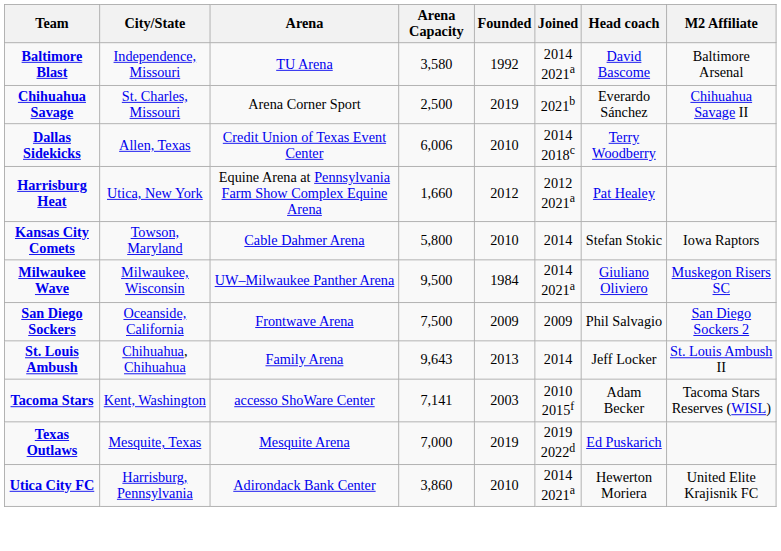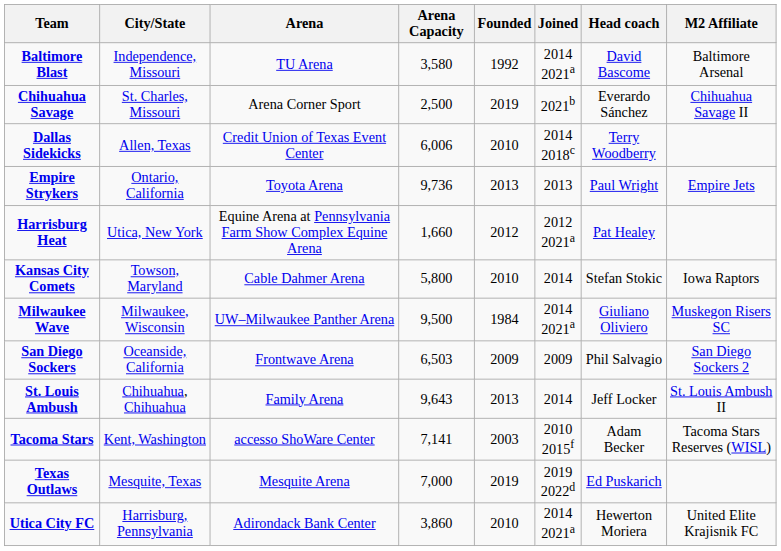+ row: Empire Strykers | Ontario, California | Toyota Arena | 9,736 | 2013 | 2013 | Paul Wright | Empire Jets
San Diego Sockers | Arena Capacity: 7,500 -> 6,503
